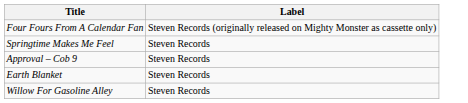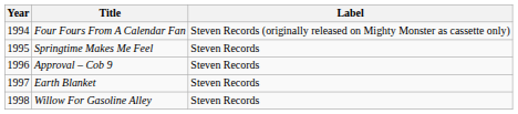+ column: Year | 1994 | 1995 | 1996 | 1997 | 1998
